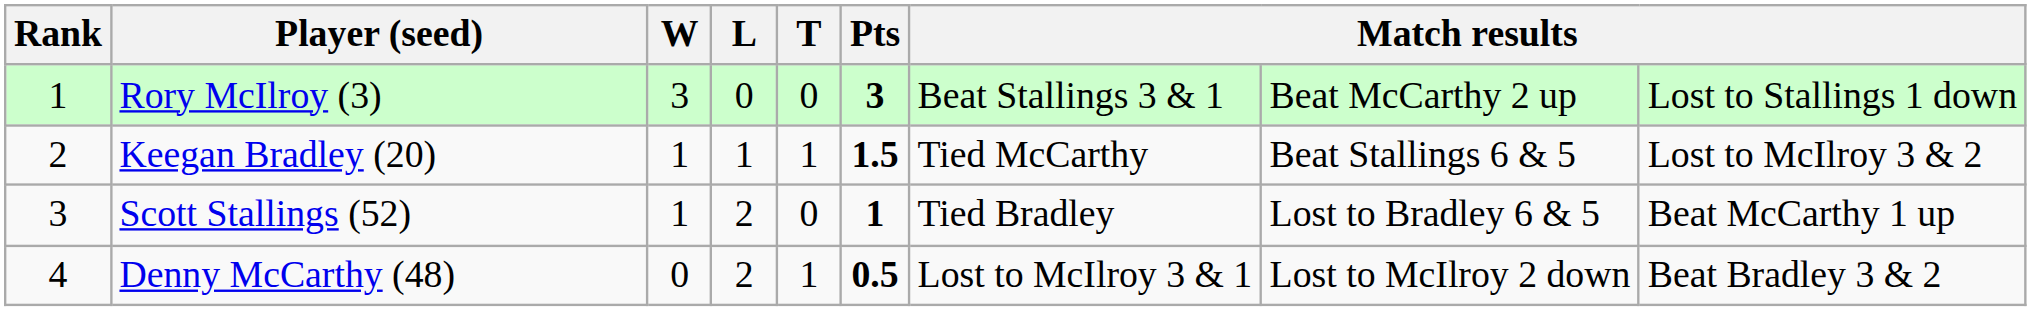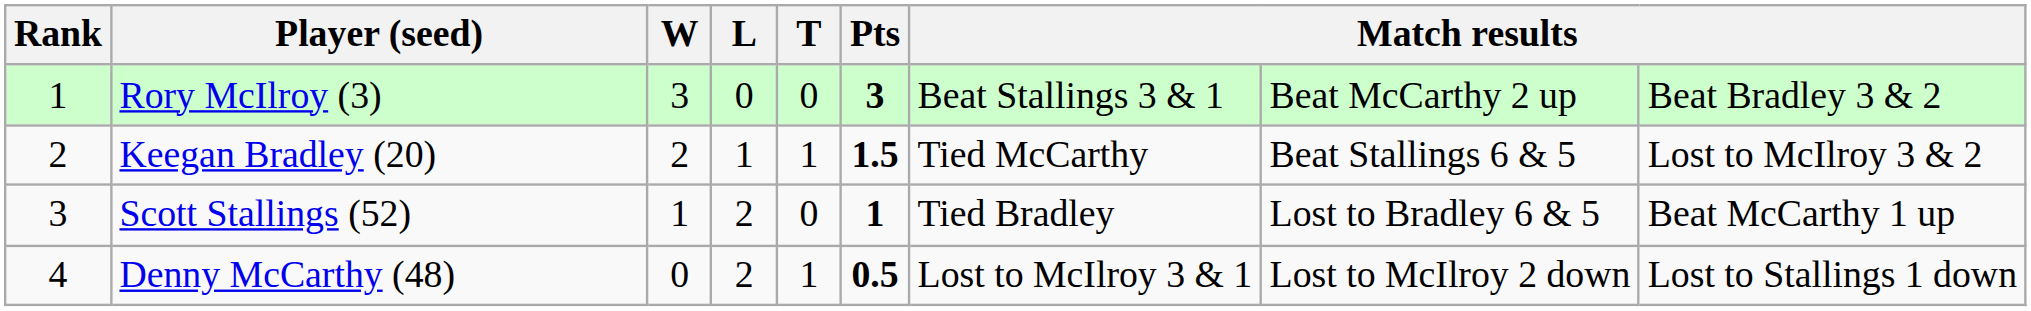Rory McIlroy (3) | column 9: Lost to Stallings 1 down -> Beat Bradley 3 & 2
Keegan Bradley (20) | W: 1 -> 2
Denny McCarthy (48) | column 9: Beat Bradley 3 & 2 -> Lost to Stallings 1 down
